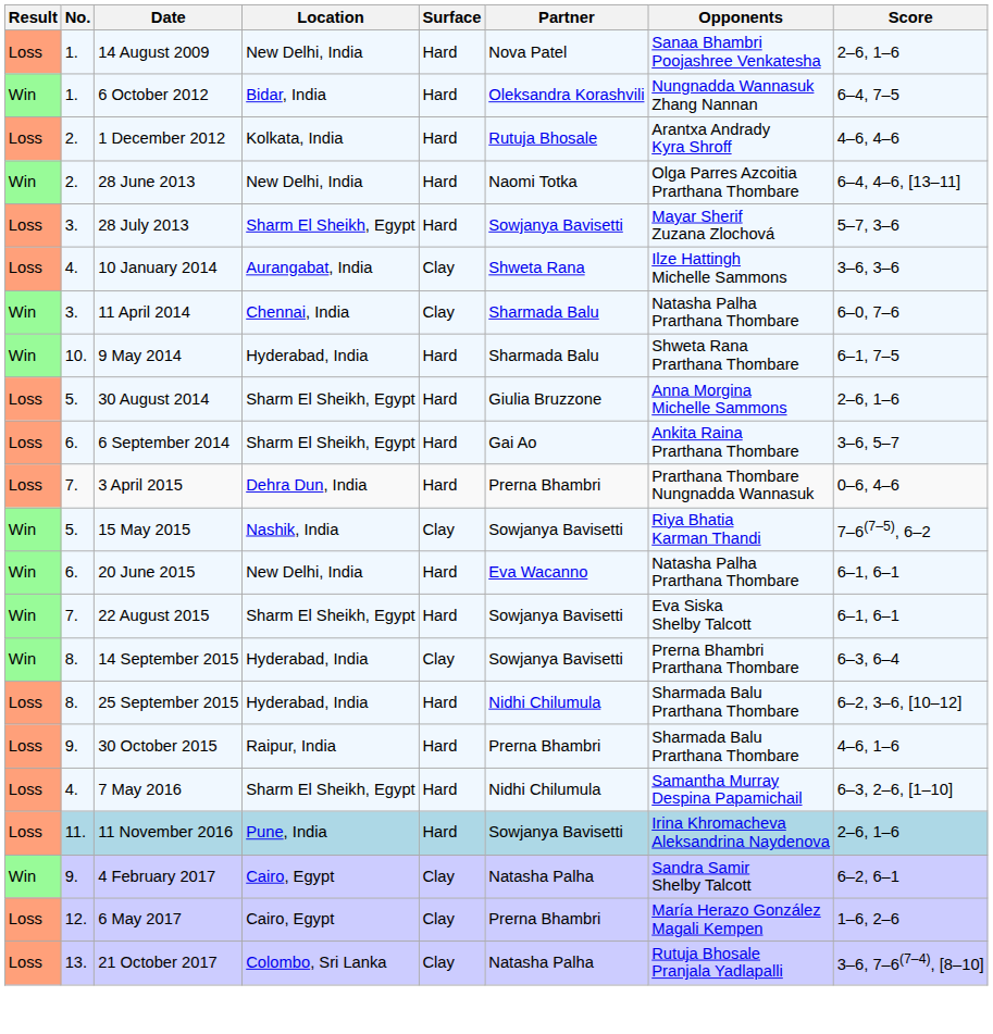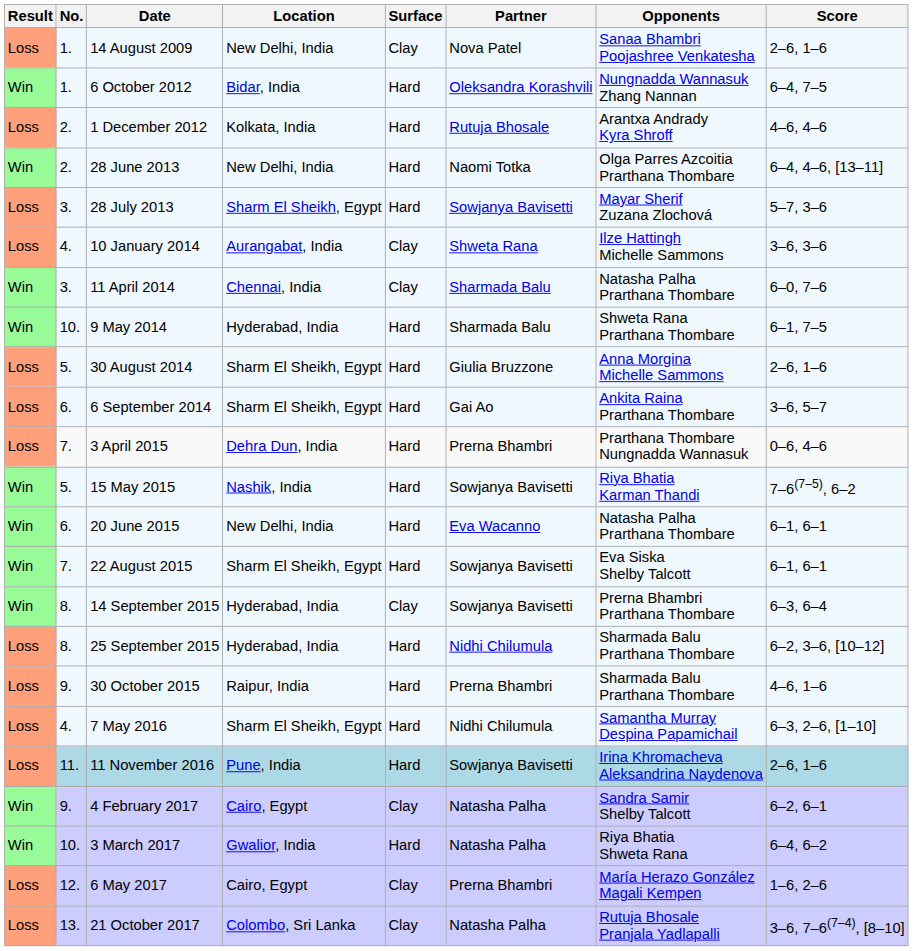14 August 2009 | Surface: Hard -> Clay
15 May 2015 | Surface: Clay -> Hard
+ row: Win | 10. | 3 March 2017 | Gwalior, India | Hard | Natasha Palha | Riya Bhatia Shweta Rana | 6–4, 6–2
